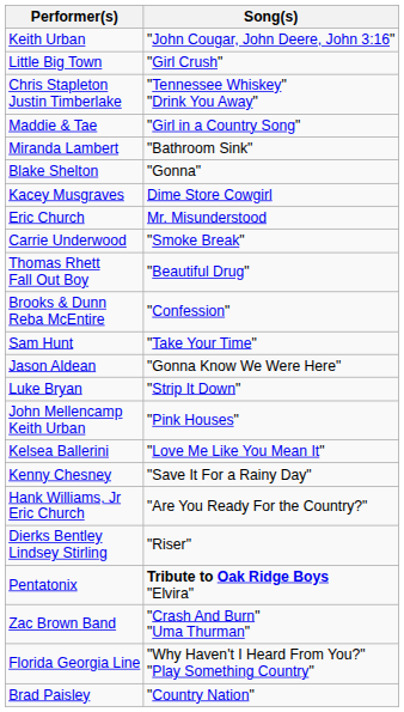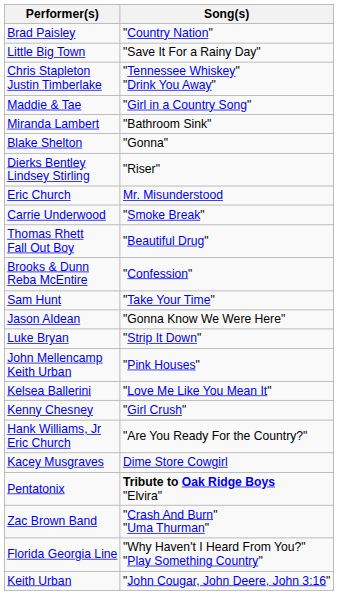rows swapped: Keith Urban <-> Brad Paisley
Little Big Town | Song(s): "Girl Crush" -> "Save It For a Rainy Day"
rows swapped: Kacey Musgraves <-> Dierks Bentley Lindsey Stirling
Kenny Chesney | Song(s): "Save It For a Rainy Day" -> "Girl Crush"
